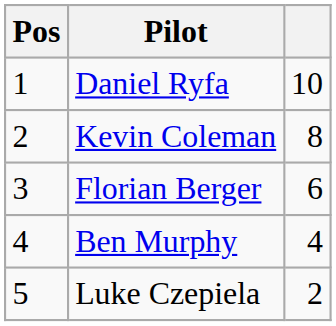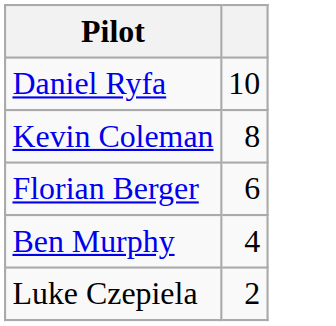- column: Pos | 1 | 2 | 3 | 4 | 5
